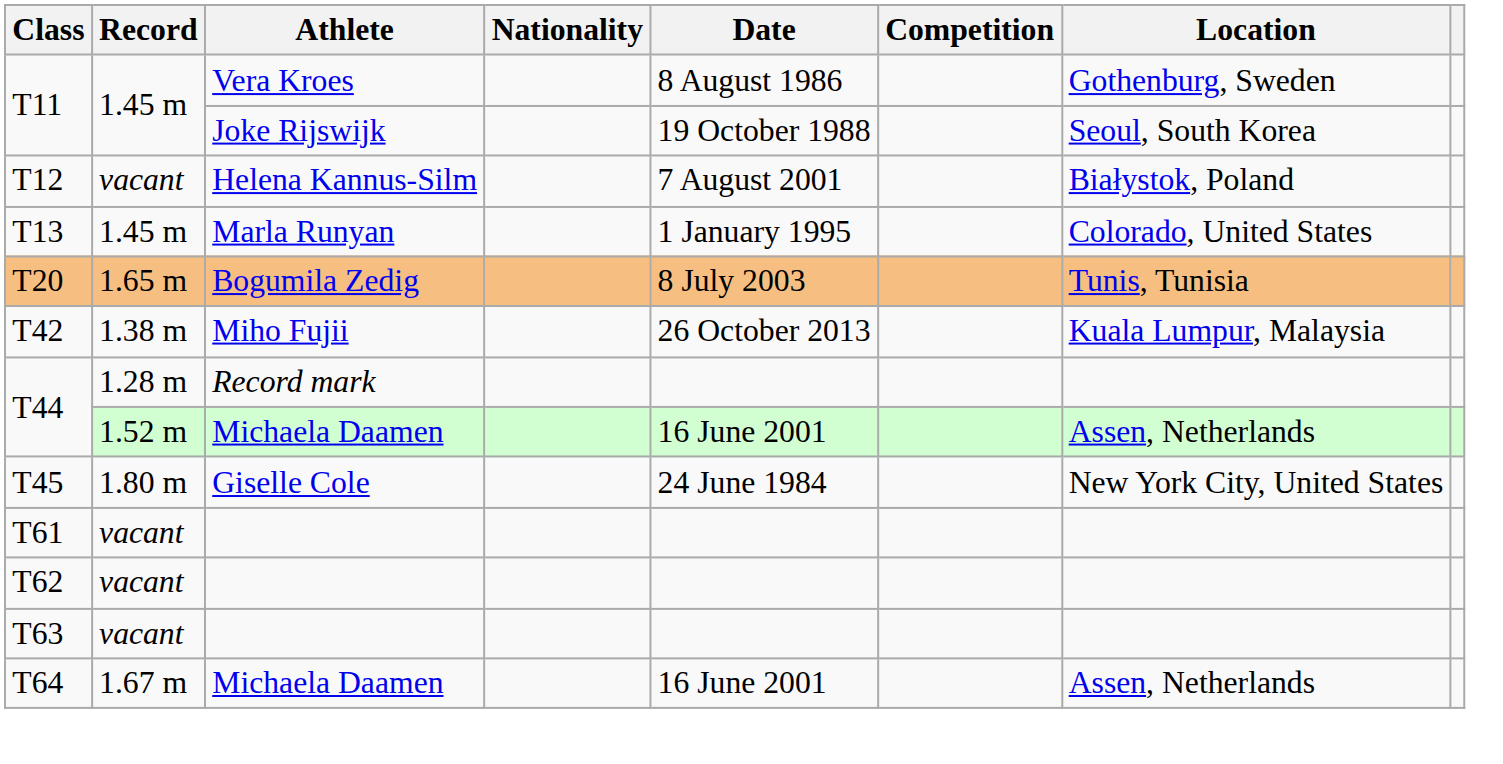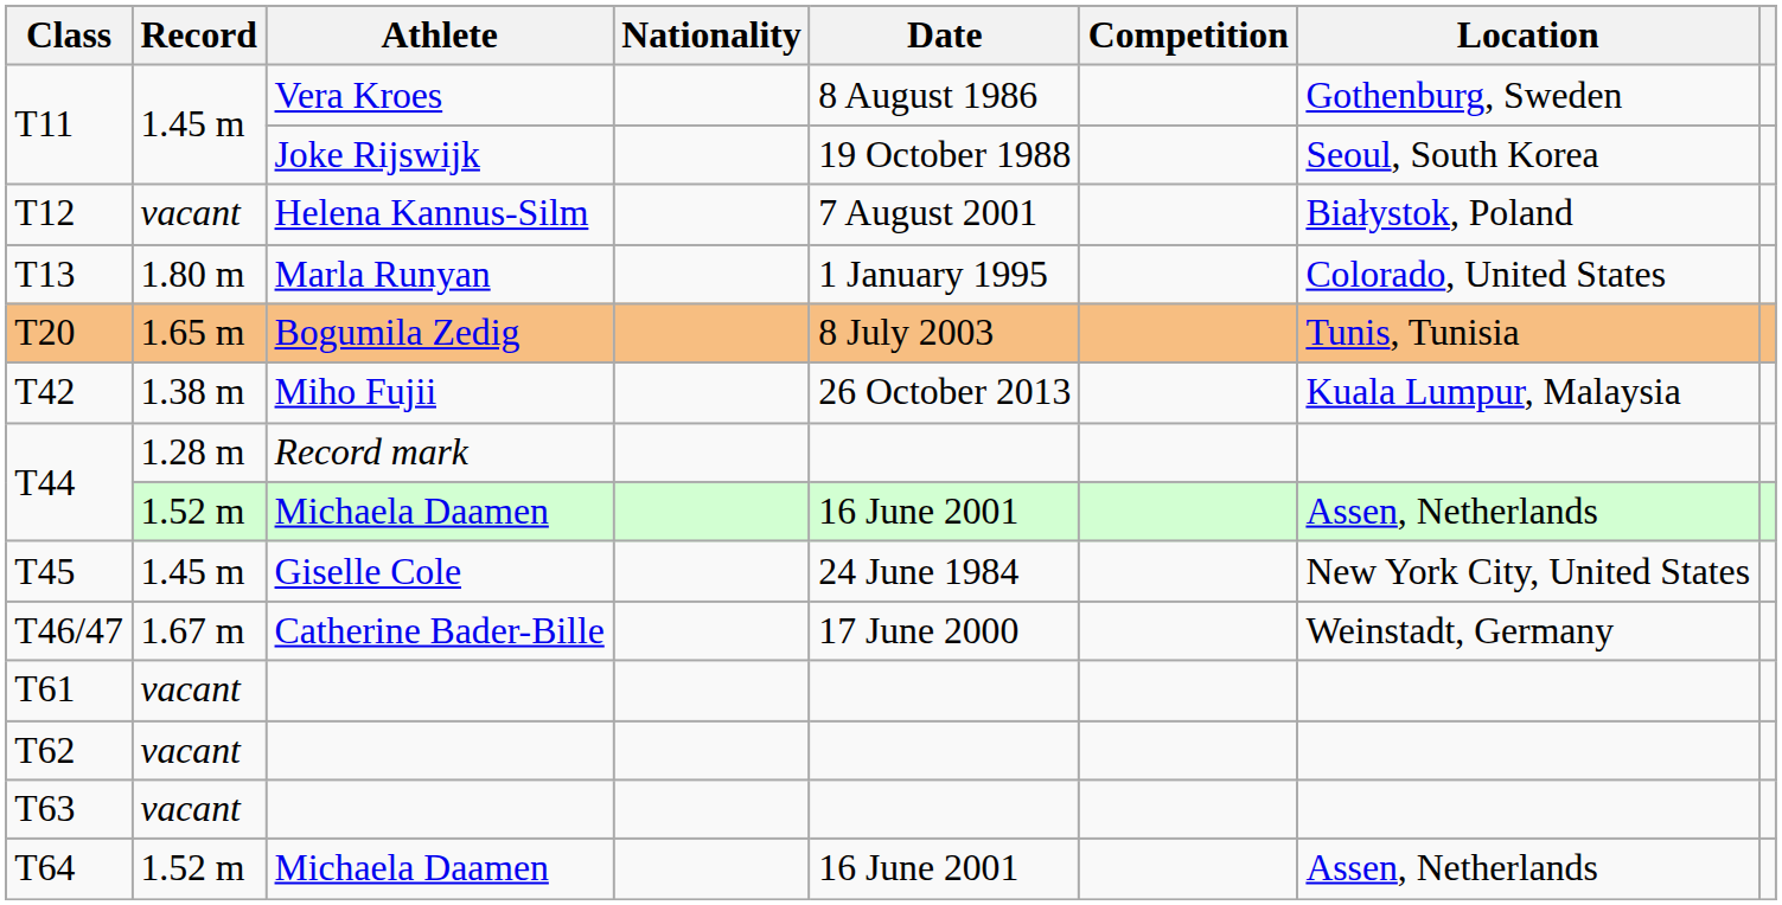T13 | Record: 1.45 m -> 1.80 m
T45 | Record: 1.80 m -> 1.45 m
+ row: T46/47 | 1.67 m | Catherine Bader-Bille | 17 June 2000 | Weinstadt, Germany
T64 | Record: 1.67 m -> 1.52 m
